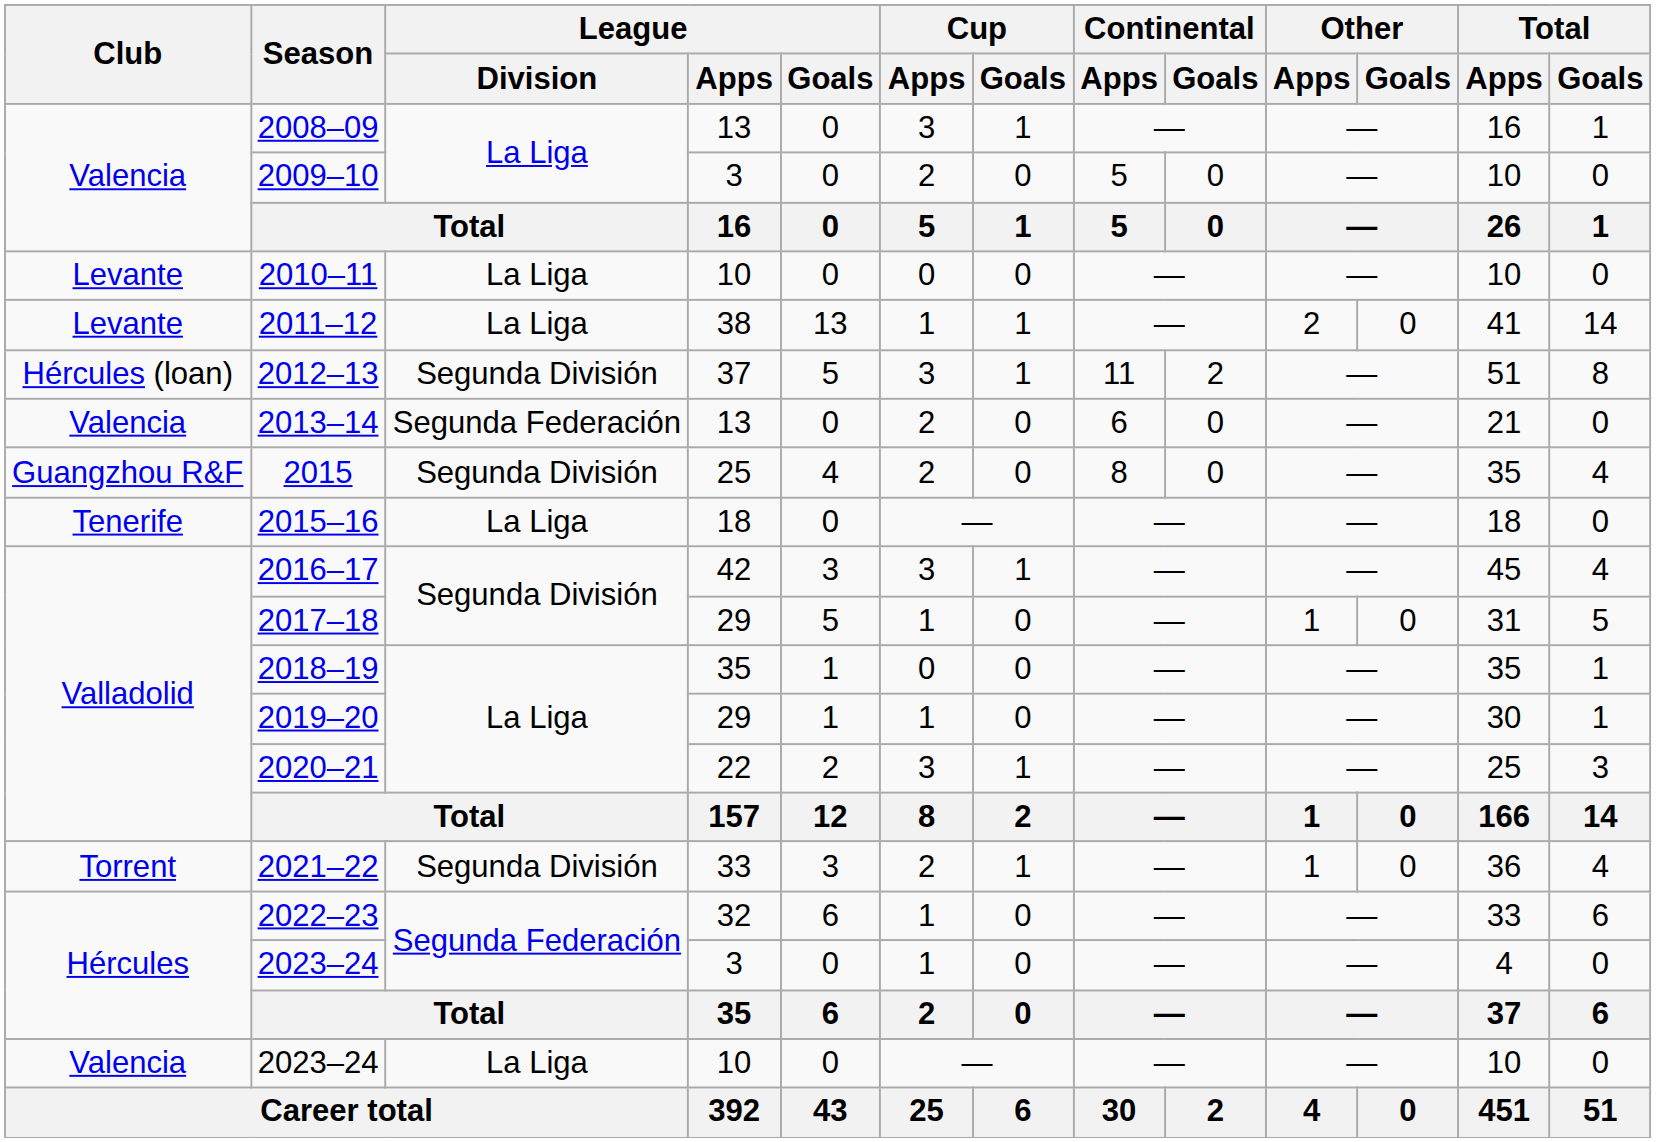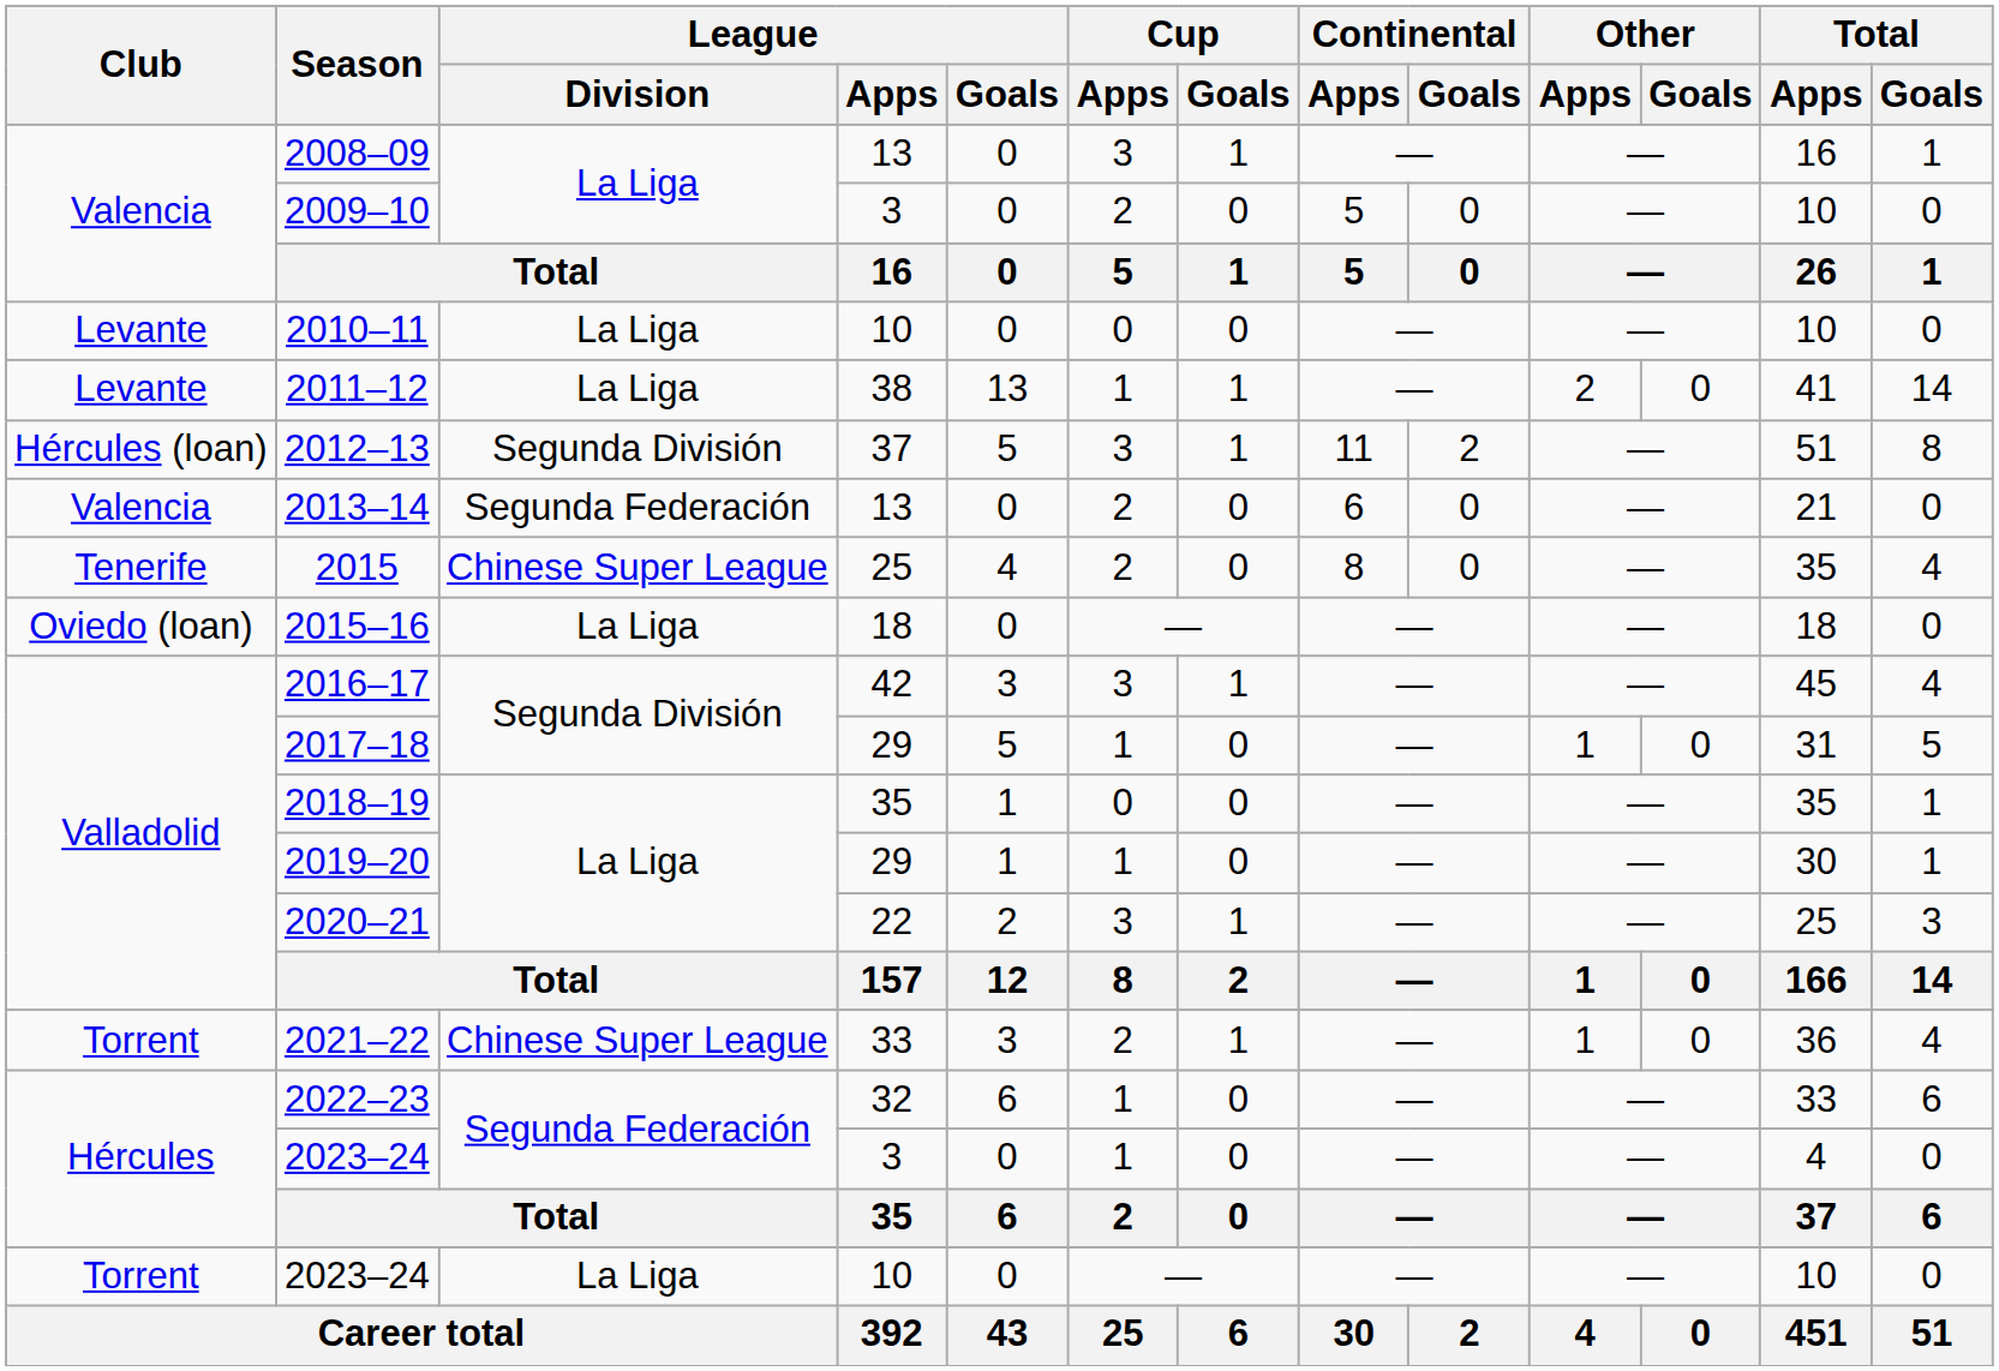2015 | Club: Guangzhou R&F -> Tenerife
2015 | League / Division: Segunda División -> Chinese Super League
2015–16 | Club: Tenerife -> Oviedo (loan)
2021–22 | League / Division: Segunda División -> Chinese Super League
2023–24 / 10 | Club: Valencia -> Torrent
